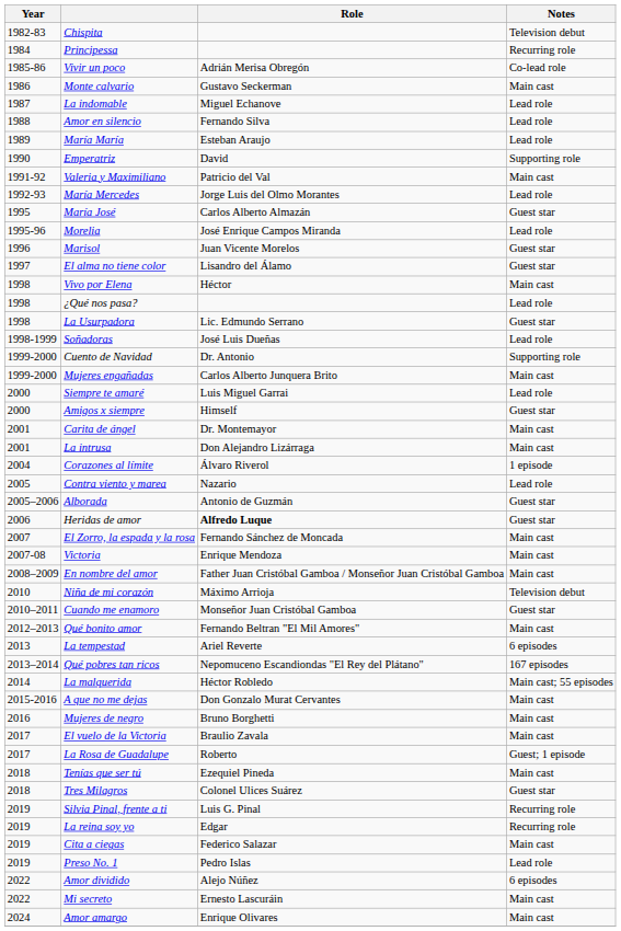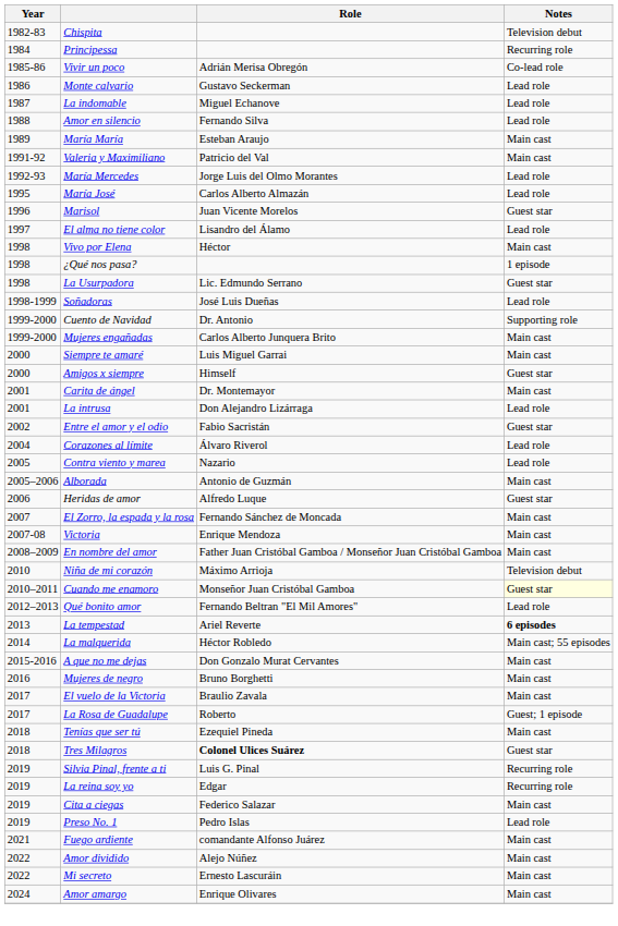Monte calvario | Notes: Main cast -> Lead role
María María | Notes: Lead role -> Main cast
- row: 1990 | Emperatriz | David | Supporting role
María José | Notes: Guest star -> Lead role
- row: 1995-96 | Morelia | José Enrique Campos Miranda | Lead role
El alma no tiene color | Notes: Guest star -> Lead role
¿Qué nos pasa? | Notes: Lead role -> 1 episode
Siempre te amaré | Notes: Lead role -> Main cast
La intrusa | Notes: Main cast -> Lead role
+ row: 2002 | Entre el amor y el odio | Fabio Sacristán | Guest star
Corazones al límite | Notes: 1 episode -> Lead role
Alborada | Notes: Guest star -> Main cast
Heridas de amor | Role: bold -> normal
Cuando me enamoro | Notes: no background -> lightyellow background
Qué bonito amor | Notes: Main cast -> Lead role
La tempestad | Notes: normal -> bold
- row: 2013–2014 | Qué pobres tan ricos | Nepomuceno Escandiondas "El Rey del Plátano" | 167 episodes
Tres Milagros | Role: normal -> bold
+ row: 2021 | Fuego ardiente | comandante Alfonso Juárez | Main cast
Amor dividido | Notes: 6 episodes -> Main cast
